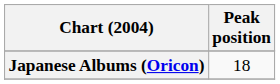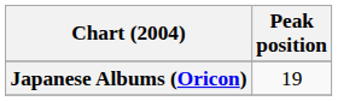Japanese Albums (Oricon) | Peak position: 18 -> 19
